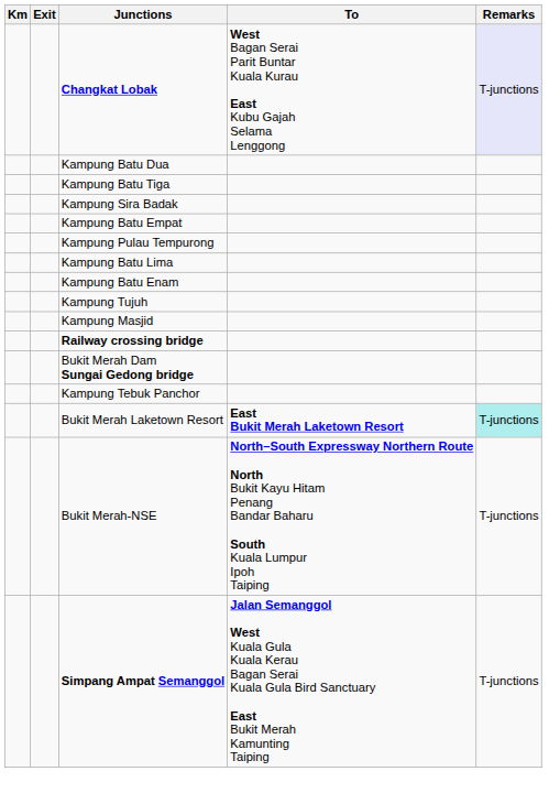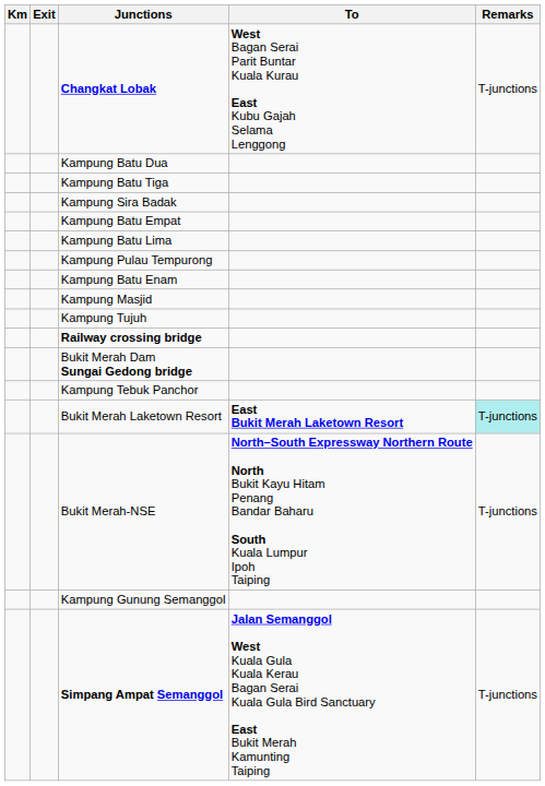Changkat Lobak | Remarks: lavender background -> no background
rows swapped: Kampung Batu Lima <-> Kampung Pulau Tempurong
rows swapped: Kampung Tujuh <-> Kampung Masjid
+ row: Kampung Gunung Semanggol
